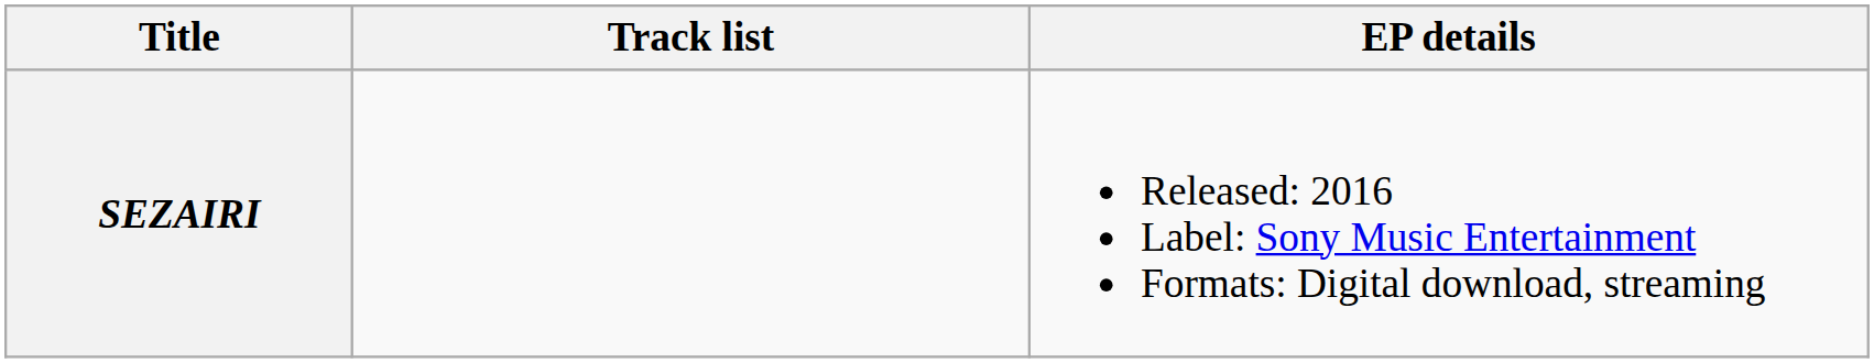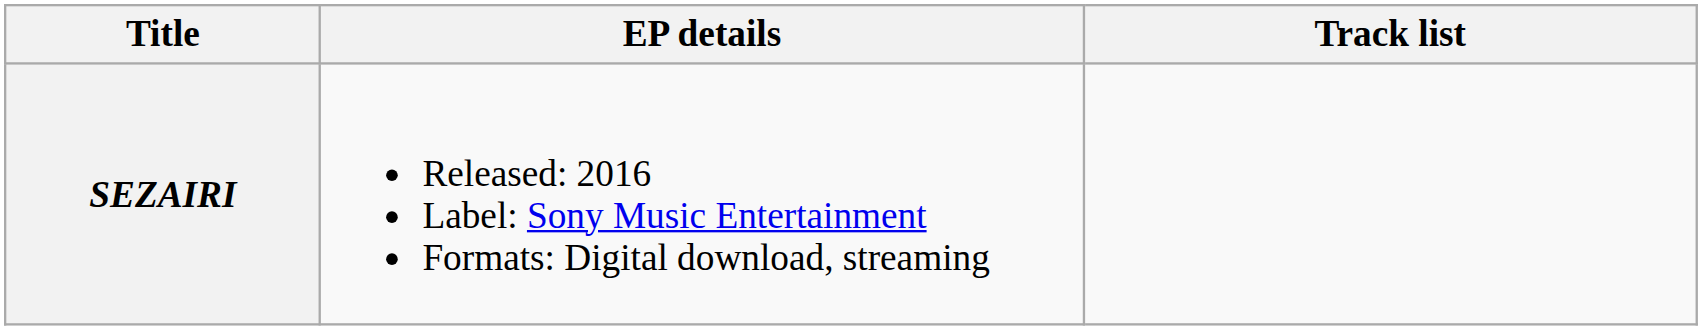columns swapped: EP details <-> Track list
